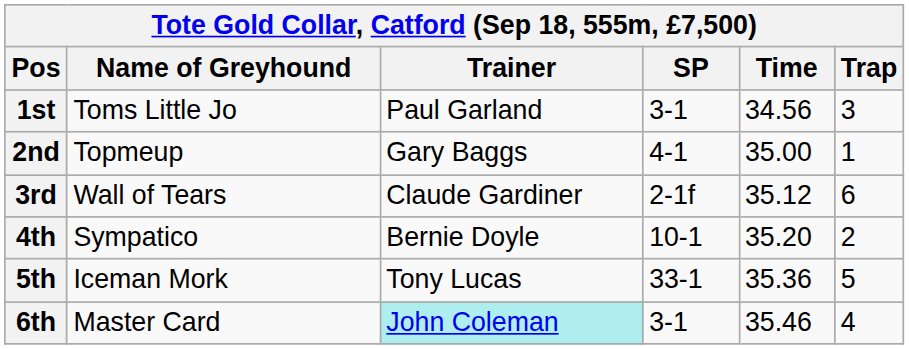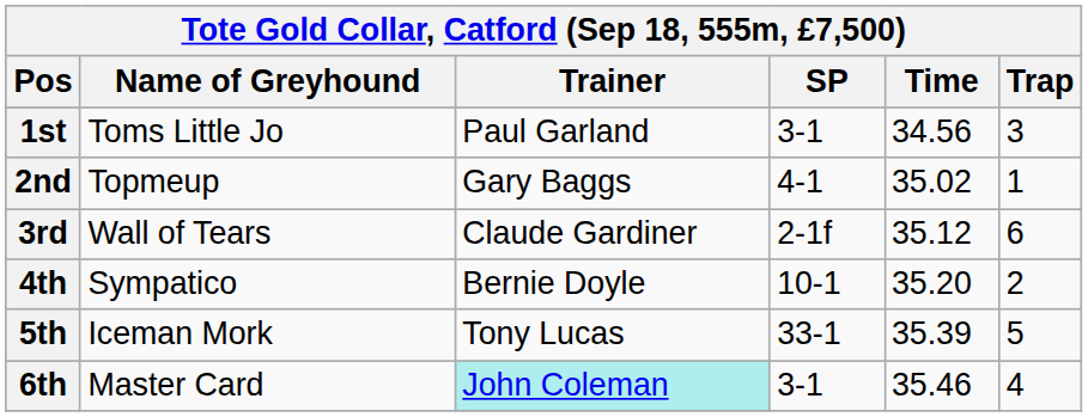2nd | Time: 35.00 -> 35.02
5th | Time: 35.36 -> 35.39
